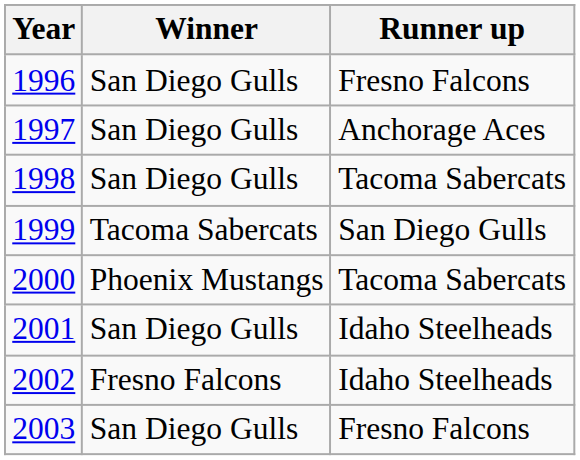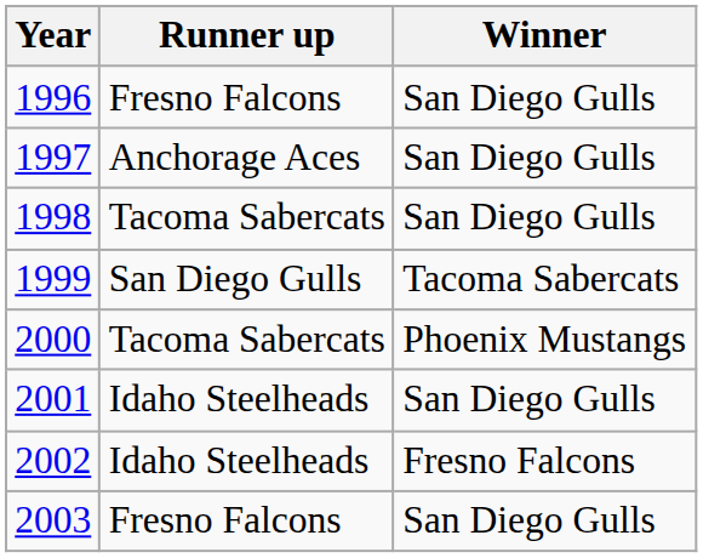columns swapped: Winner <-> Runner up
